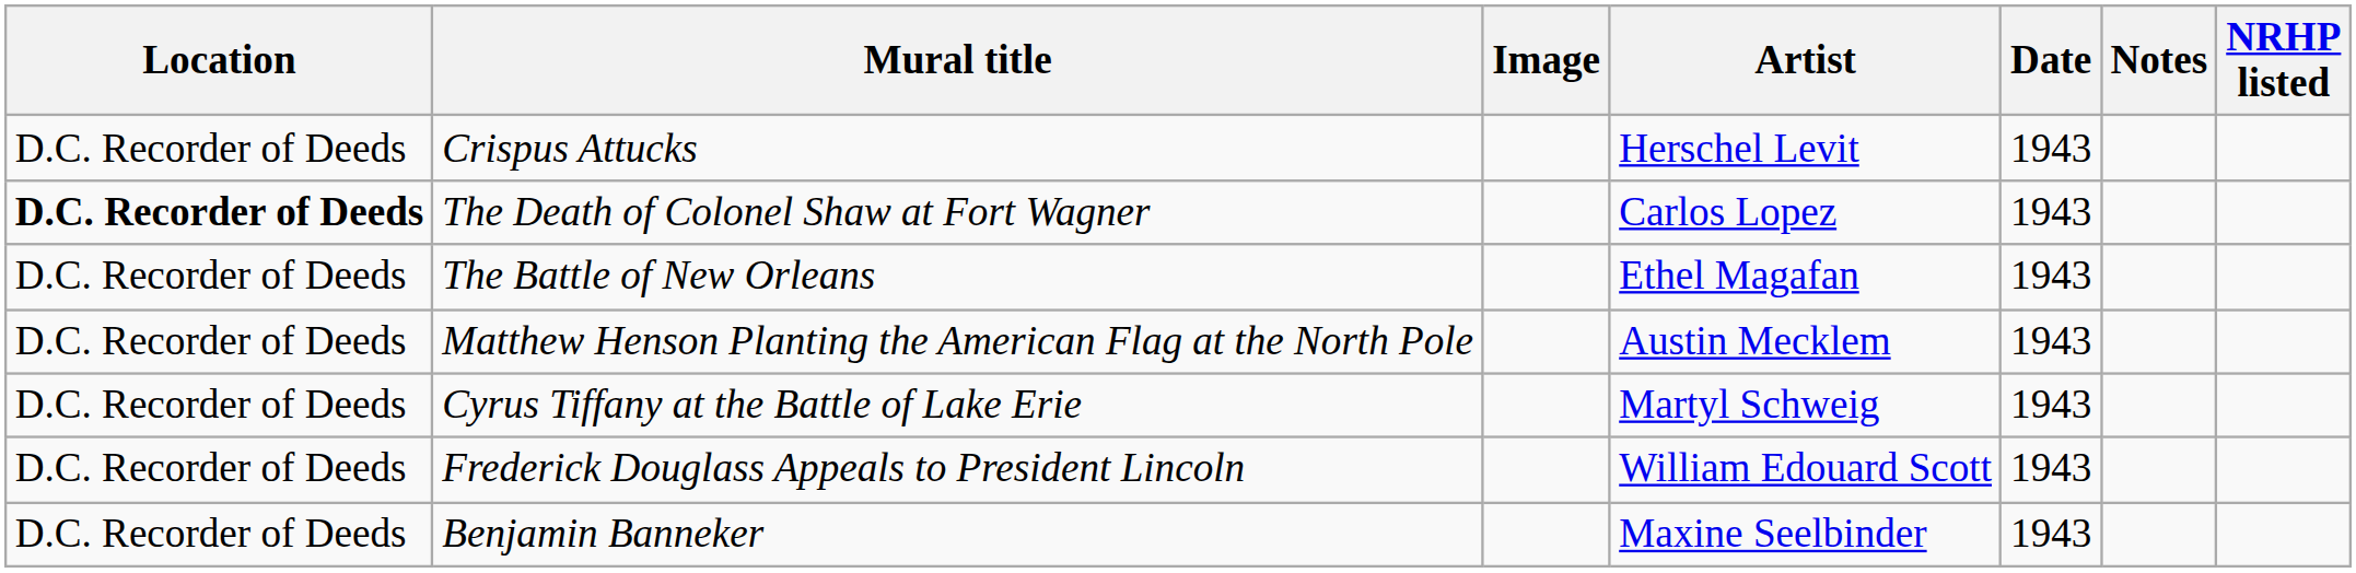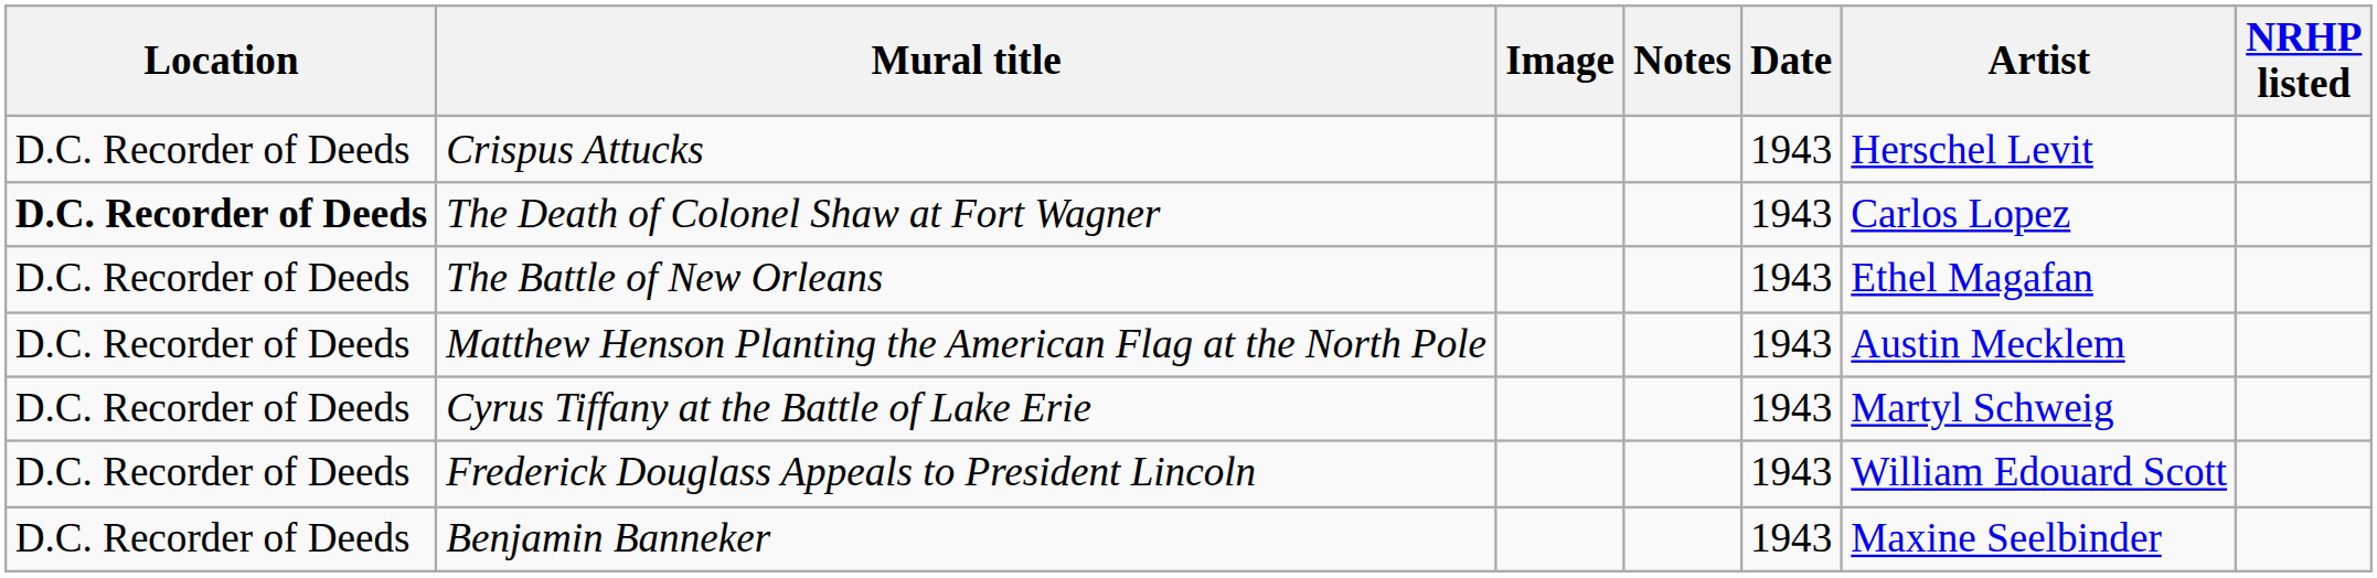columns swapped: Artist <-> Notes
